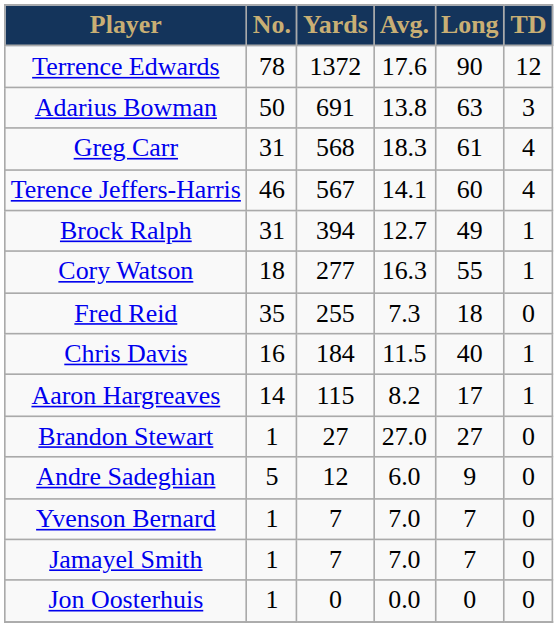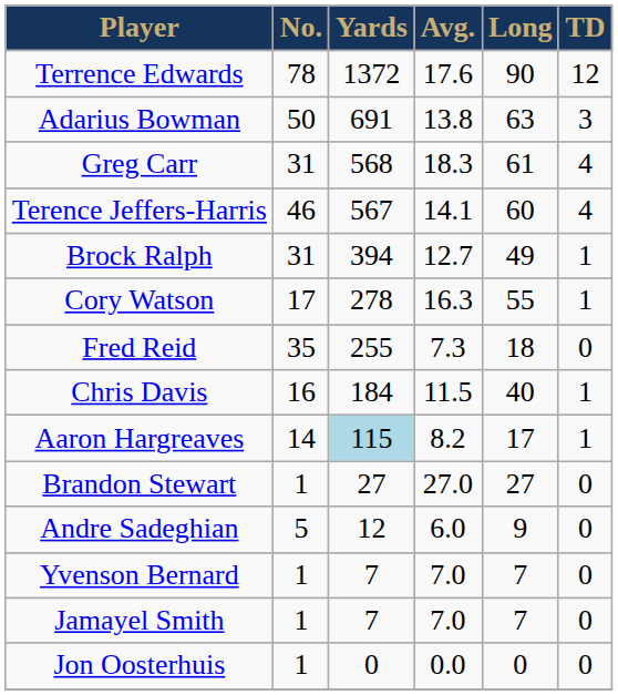Cory Watson | No.: 18 -> 17
Cory Watson | Yards: 277 -> 278
Aaron Hargreaves | Yards: no background -> lightblue background
